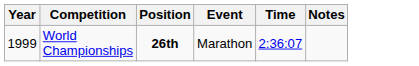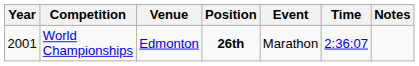+ column: Venue | Edmonton
World Championships | Year: 1999 -> 2001
